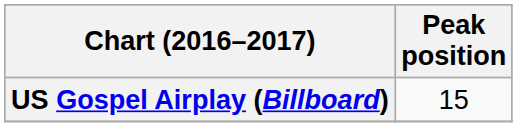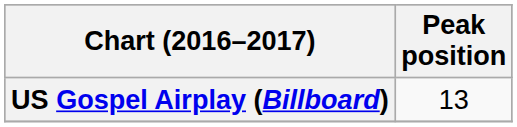US Gospel Airplay (Billboard) | Peak position: 15 -> 13
